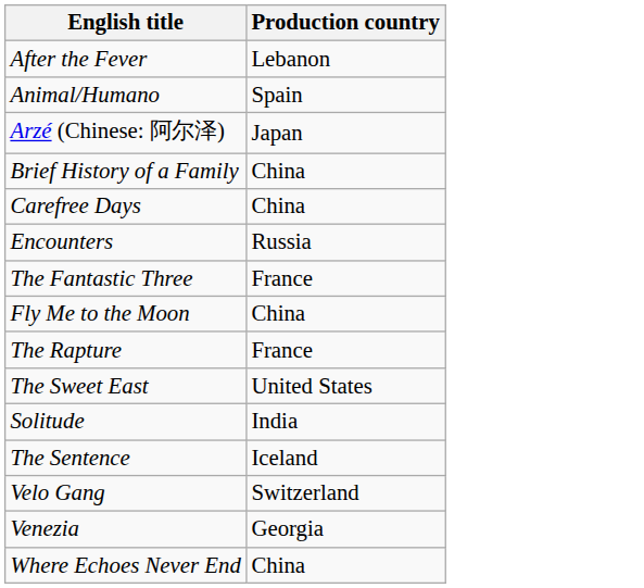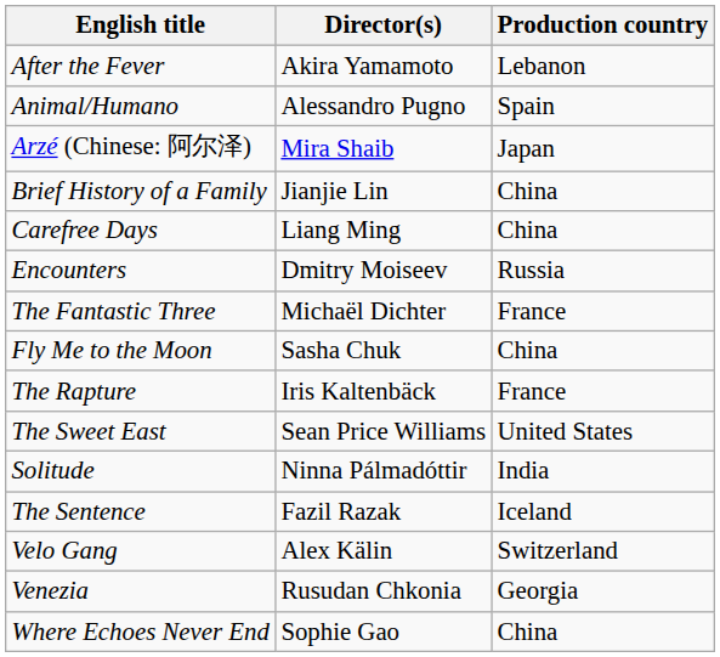+ column: Director(s) | Akira Yamamoto | Alessandro Pugno | Mira Shaib | Jianjie Lin | Liang Ming | Dmitry Moiseev | Michaël Dichter | Sasha Chuk | Iris Kaltenbäck | Sean Price Williams | Ninna Pálmadóttir | Fazil Razak | Alex Kälin | Rusudan Chkonia | Sophie Gao
